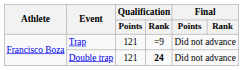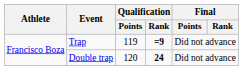Trap | Qualification / Points: 121 -> 119
Trap | Qualification / Rank: normal -> bold
Double trap | Qualification / Points: 121 -> 120
